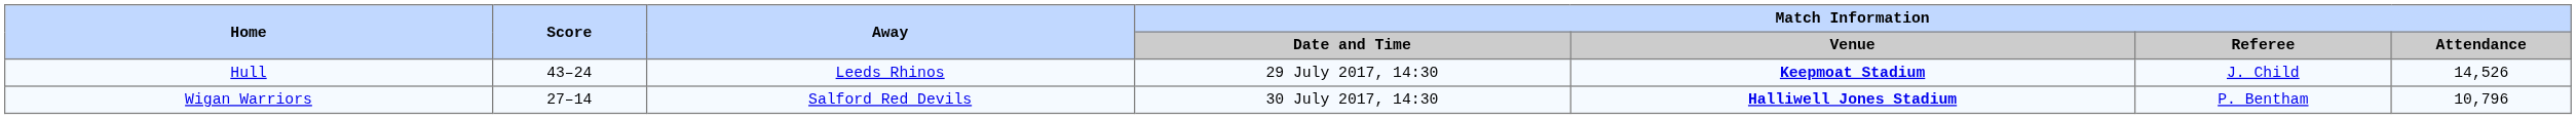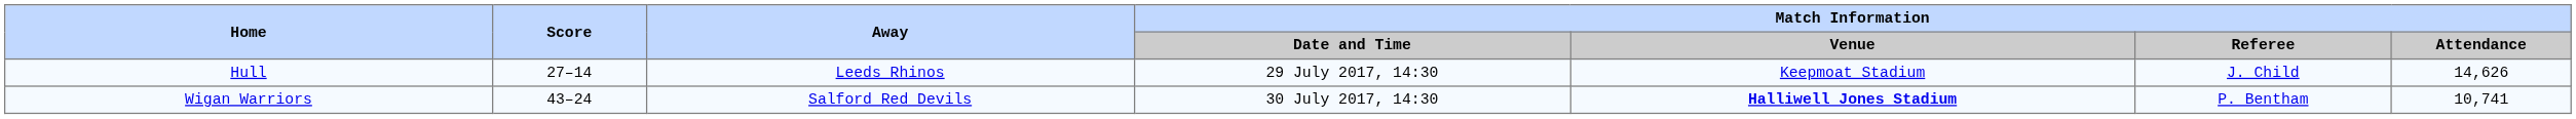Hull | Score: 43–24 -> 27–14
Hull | Match Information / Venue: bold -> normal
Hull | Match Information / Attendance: 14,526 -> 14,626
Wigan Warriors | Score: 27–14 -> 43–24
Wigan Warriors | Match Information / Attendance: 10,796 -> 10,741
